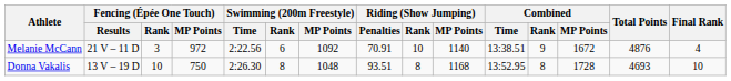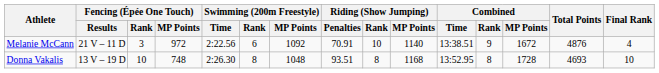Donna Vakalis | Fencing (Épée One Touch) / MP Points: 750 -> 748
